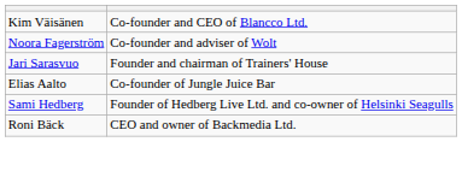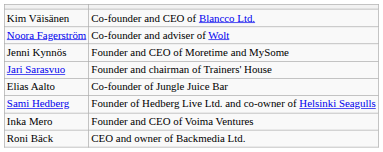+ row: Jenni Kynnös | Founder and CEO of Moretime and MySome
+ row: Inka Mero | Founder and CEO of Voima Ventures
